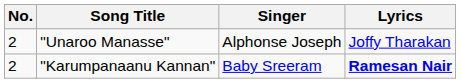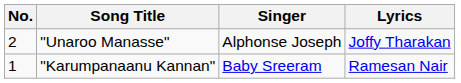"Karumpanaanu Kannan" | No.: 2 -> 1
"Karumpanaanu Kannan" | Lyrics: bold -> normal
